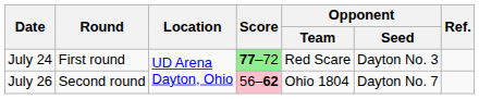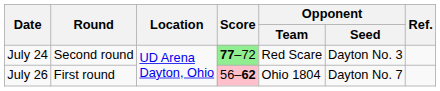July 24 | Round: First round -> Second round
July 26 | Round: Second round -> First round
